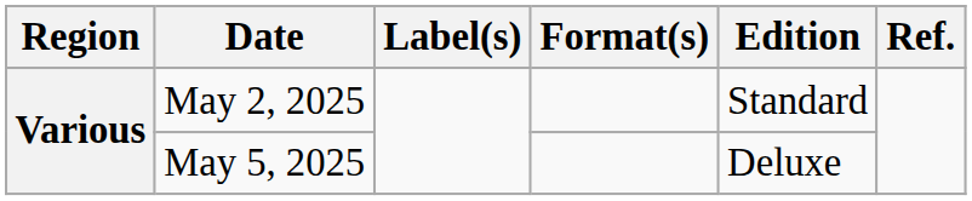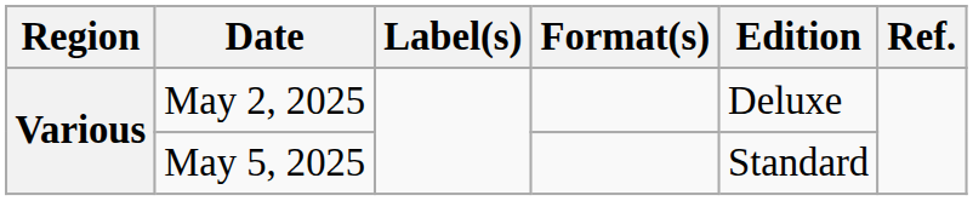May 2, 2025 | Edition: Standard -> Deluxe
May 5, 2025 | Edition: Deluxe -> Standard
